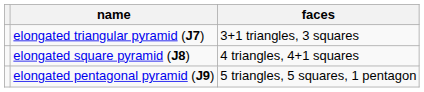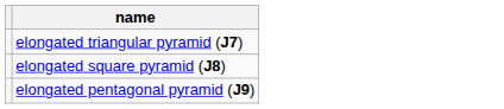- column: faces | 3+1 triangles, 3 squares | 4 triangles, 4+1 squares | 5 triangles, 5 squares, 1 pentagon
